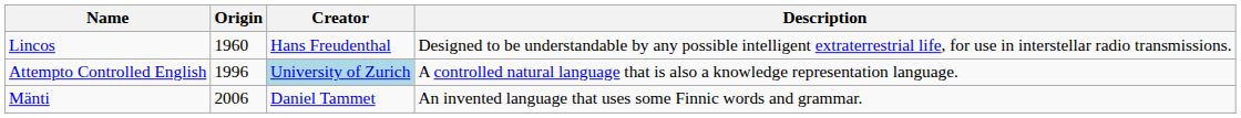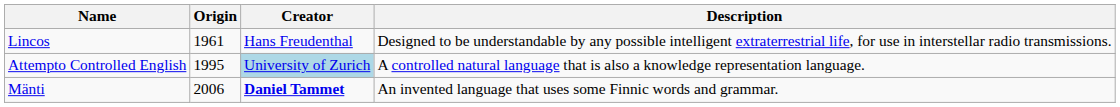Lincos | Origin: 1960 -> 1961
Attempto Controlled English | Origin: 1996 -> 1995
Mänti | Creator: normal -> bold
